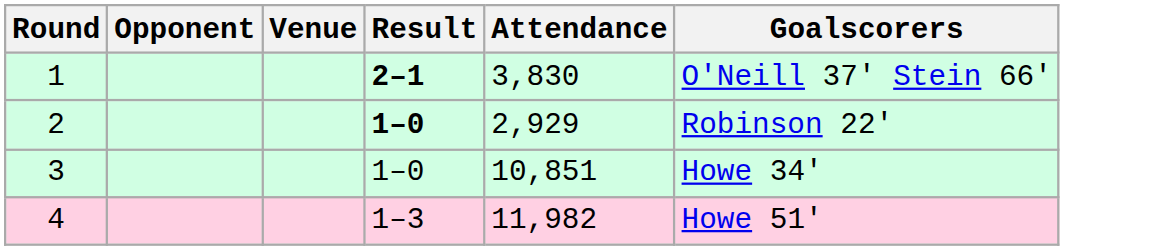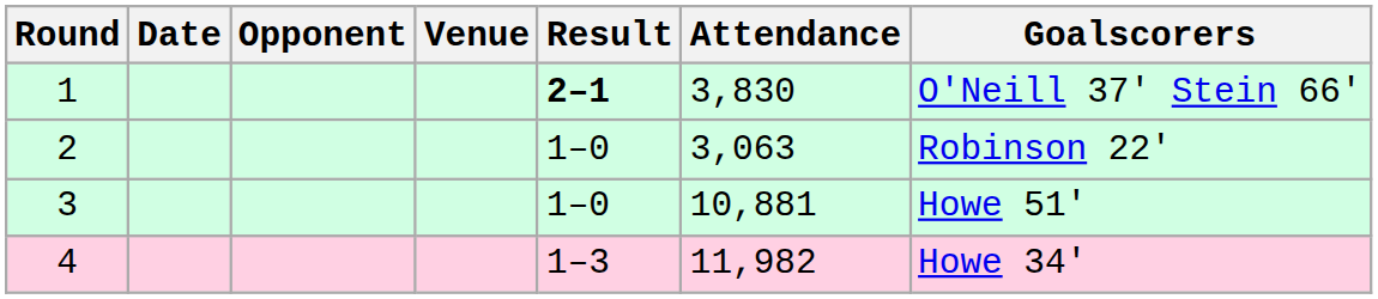+ column: Date
2 | Result: bold -> normal
2 | Attendance: 2,929 -> 3,063
3 | Attendance: 10,851 -> 10,881
3 | Goalscorers: Howe 34' -> Howe 51'
4 | Goalscorers: Howe 51' -> Howe 34'
